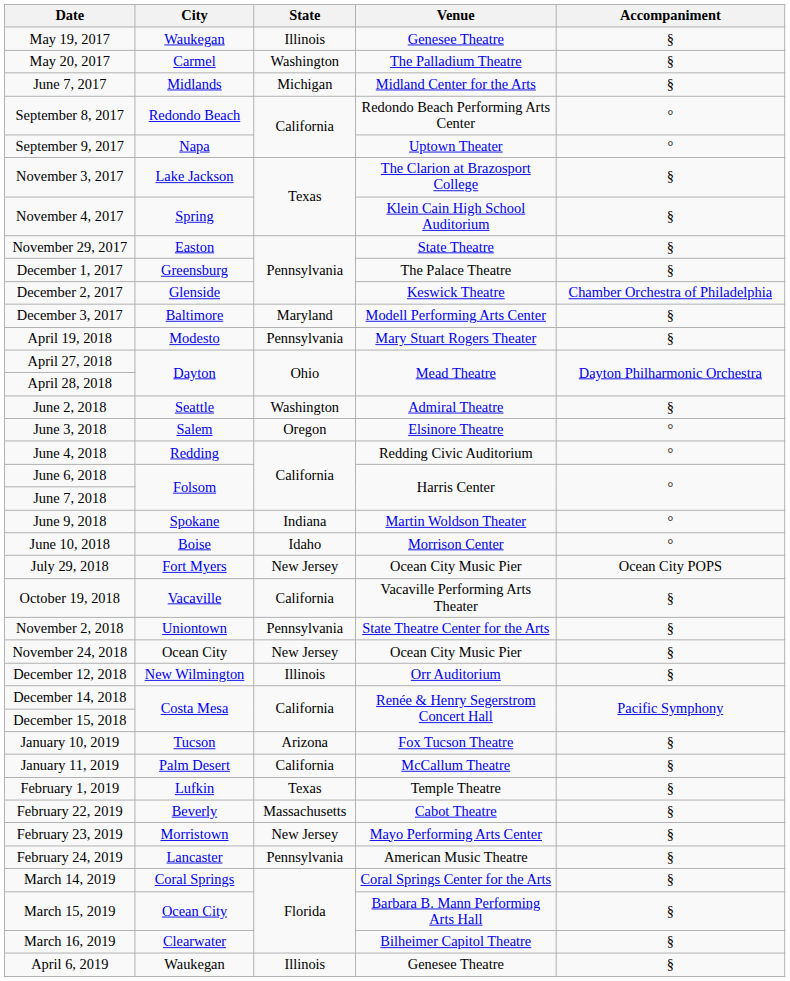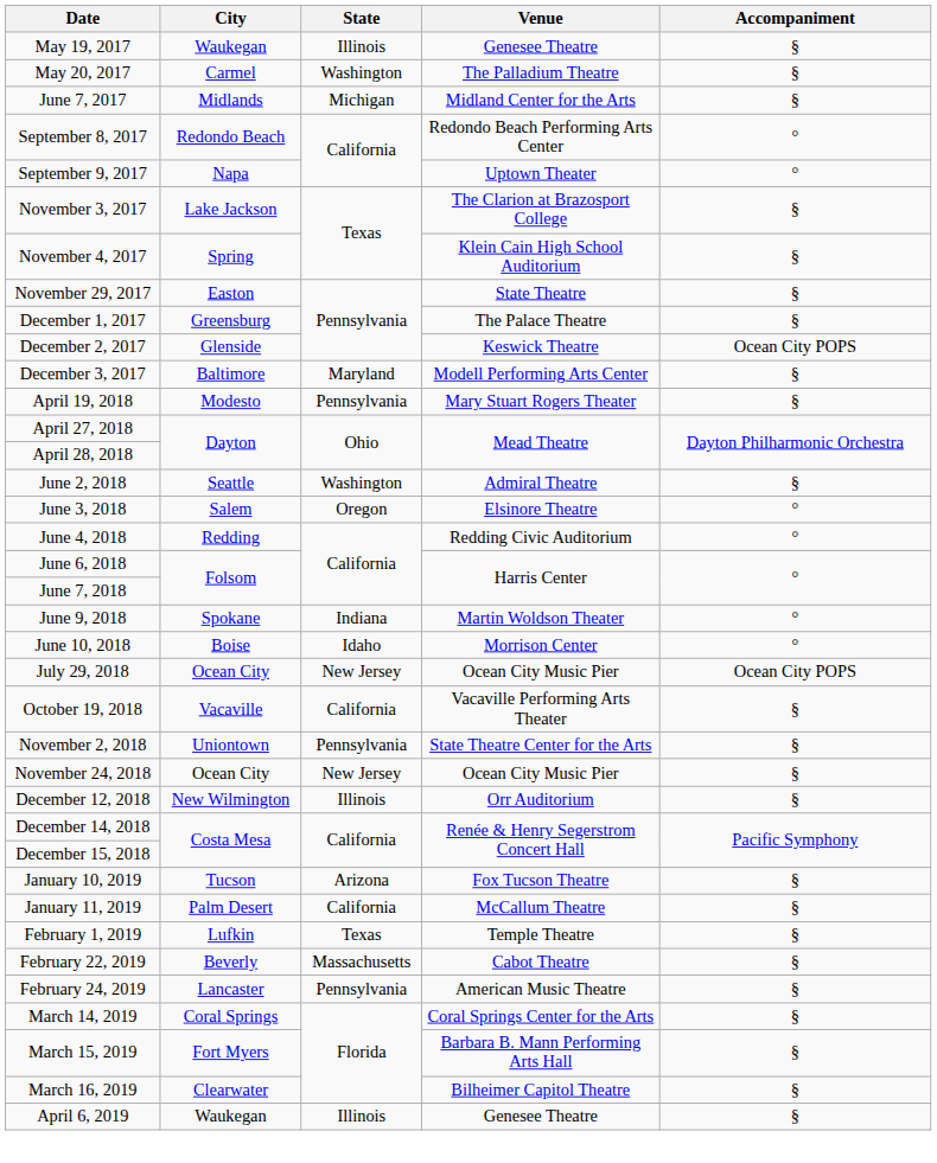December 2, 2017 | Accompaniment: Chamber Orchestra of Philadelphia -> Ocean City POPS
July 29, 2018 | City: Fort Myers -> Ocean City
- row: February 23, 2019 | Morristown | New Jersey | Mayo Performing Arts Center | §
March 15, 2019 | City: Ocean City -> Fort Myers
